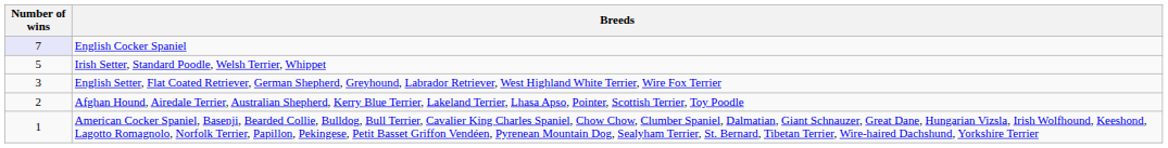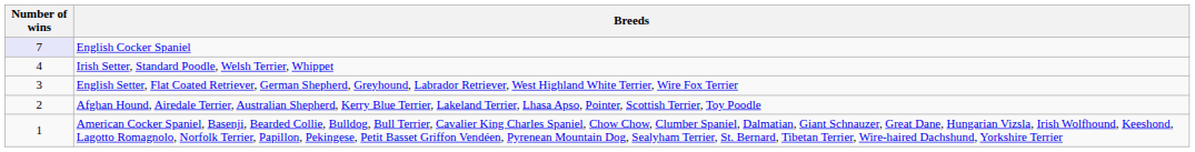Irish Setter, Standard Poodle, Welsh Terrier, Whippet | Number of wins: 5 -> 4
